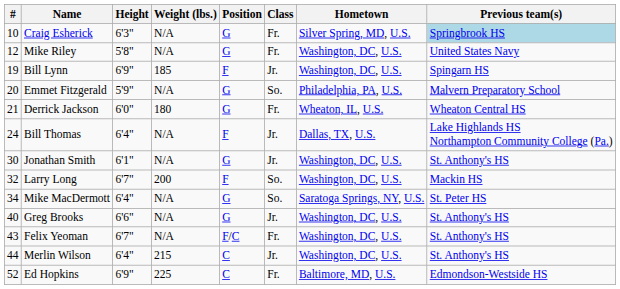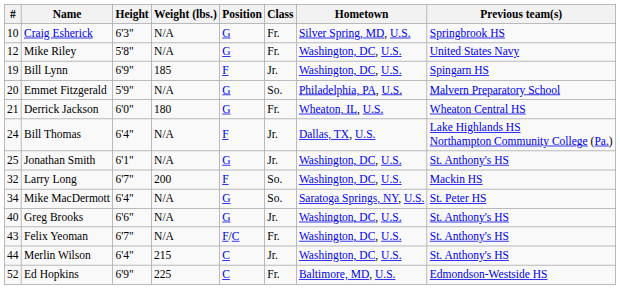Craig Esherick | Previous team(s): lightblue background -> no background
Jonathan Smith | #: 30 -> 25
